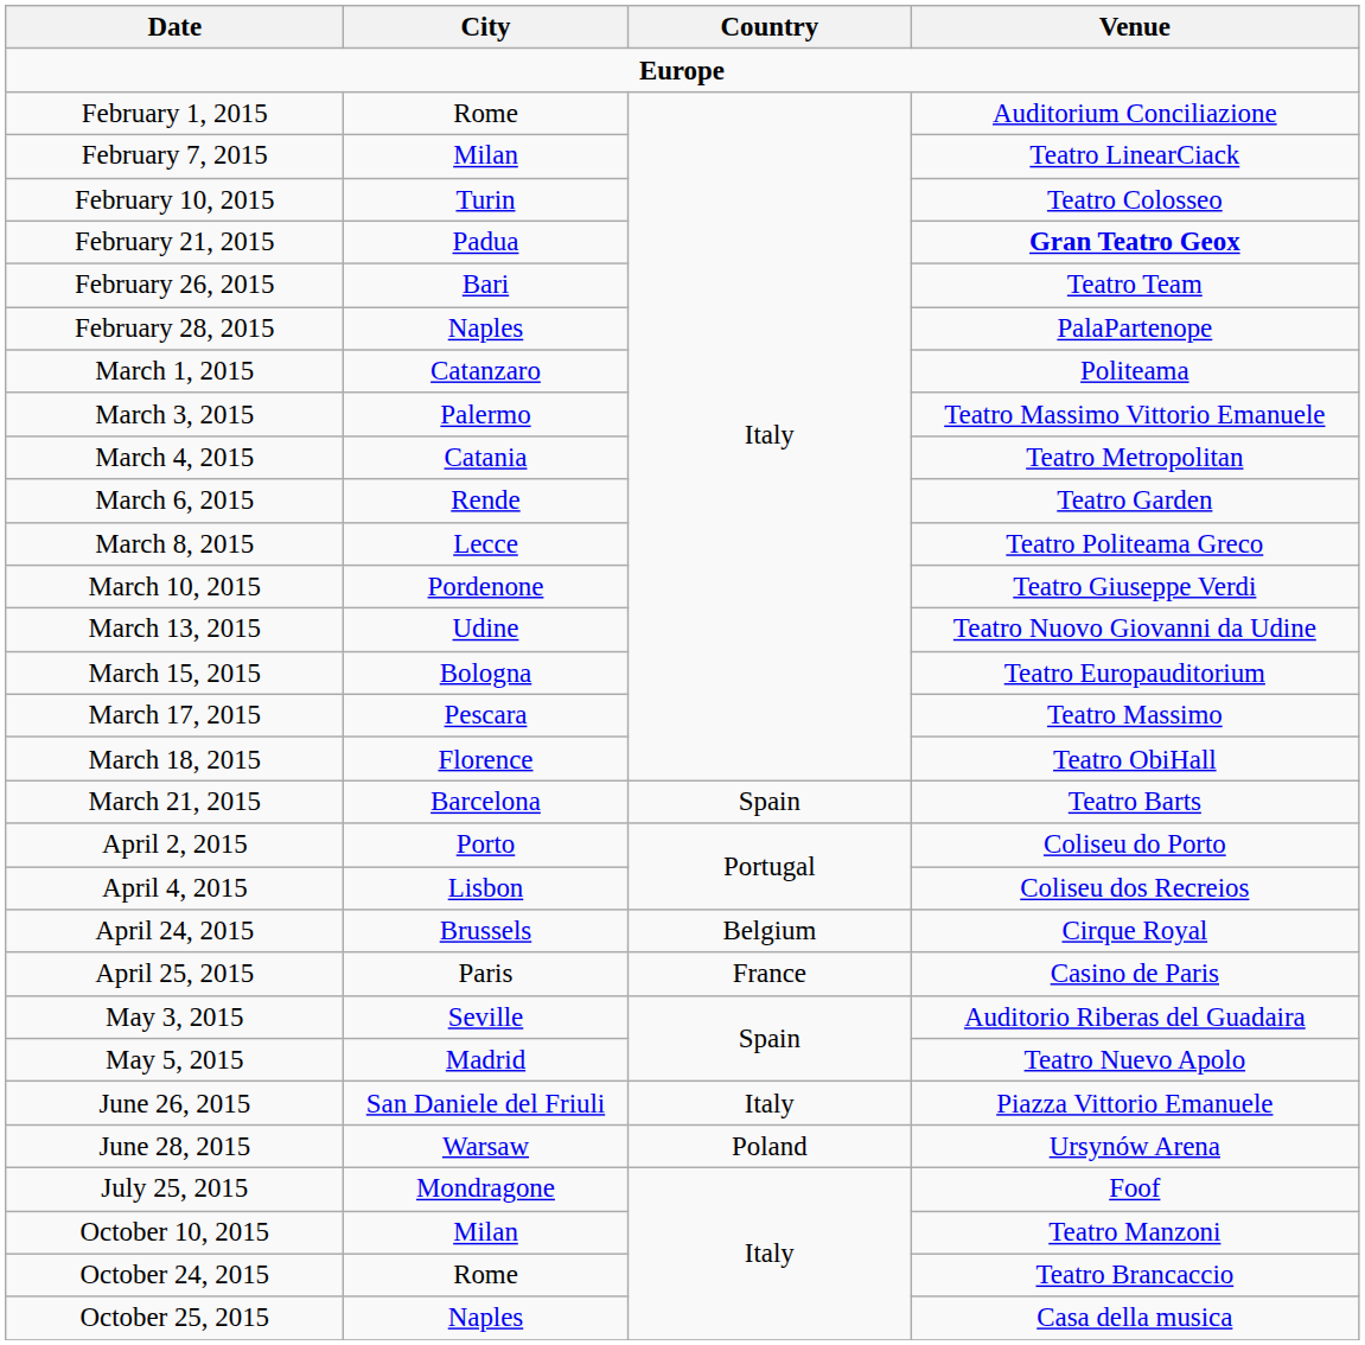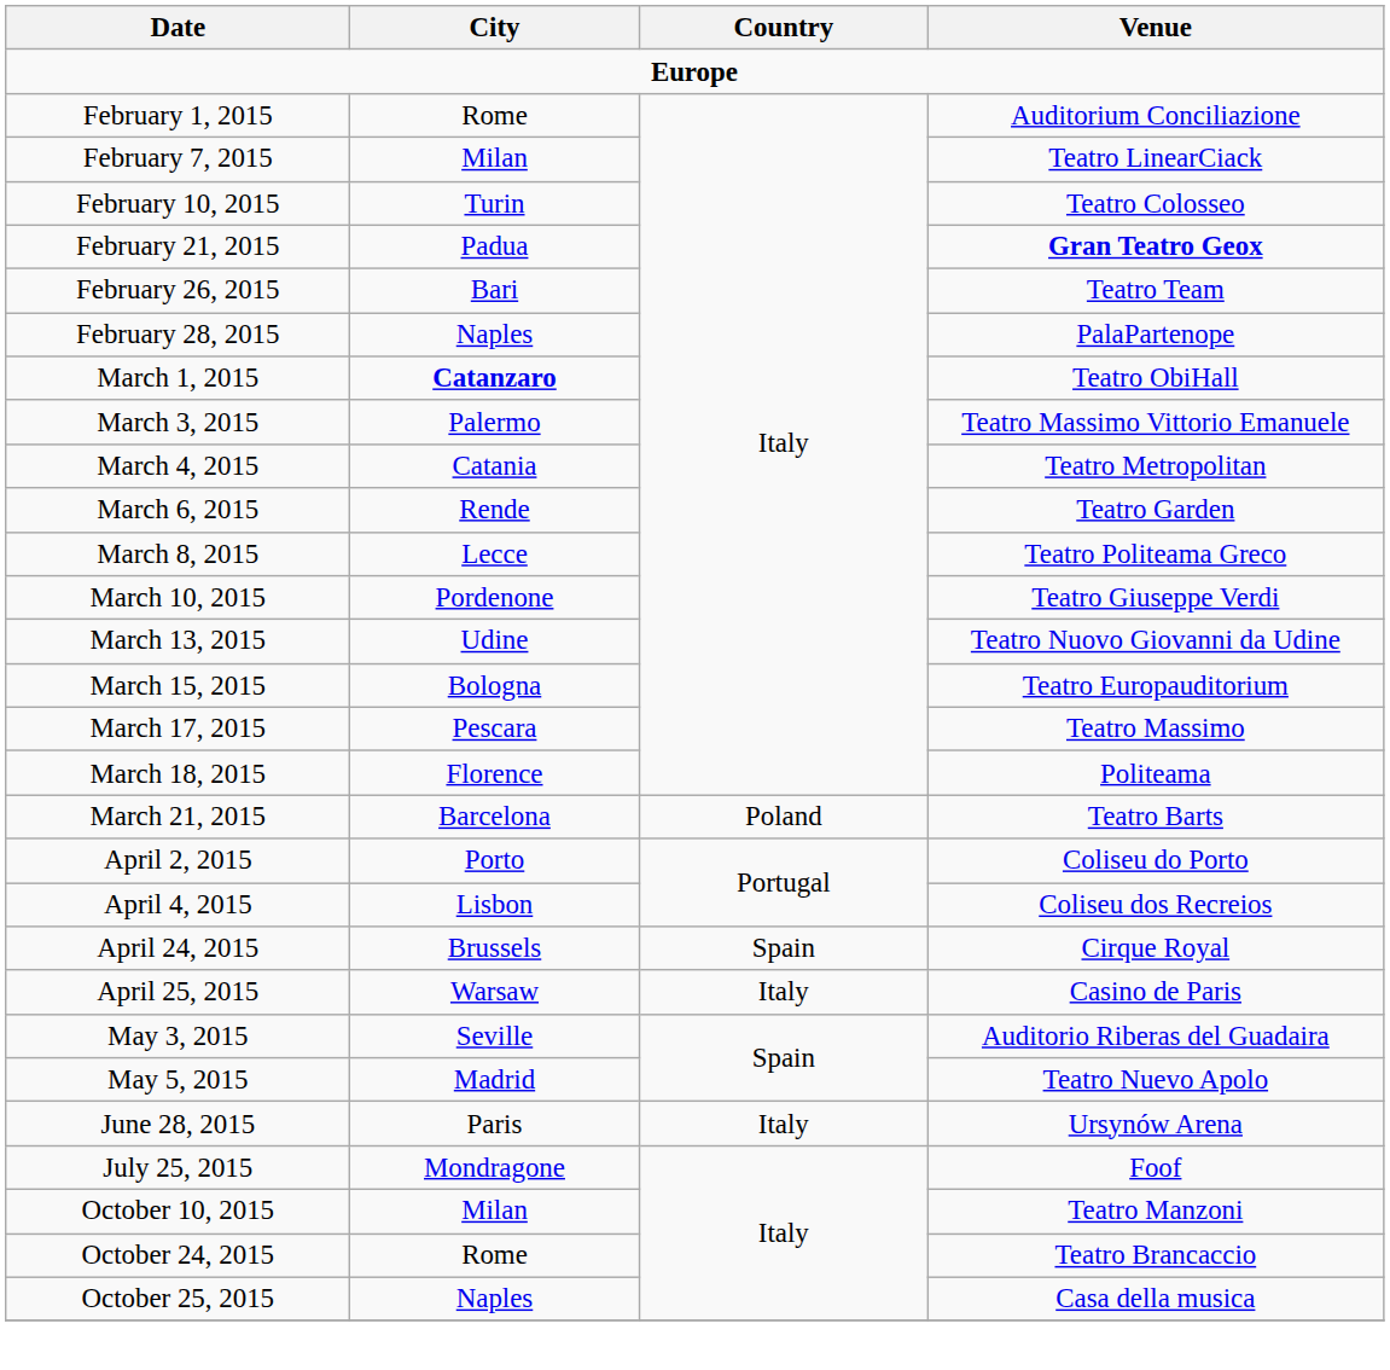March 1, 2015 | City: normal -> bold
March 1, 2015 | Venue: Politeama -> Teatro ObiHall
March 18, 2015 | Venue: Teatro ObiHall -> Politeama
March 21, 2015 | Country: Spain -> Poland
April 24, 2015 | Country: Belgium -> Spain
April 25, 2015 | City: Paris -> Warsaw
April 25, 2015 | Country: France -> Italy
- row: June 26, 2015 | San Daniele del Friuli | Italy | Piazza Vittorio Emanuele
June 28, 2015 | City: Warsaw -> Paris
June 28, 2015 | Country: Poland -> Italy
